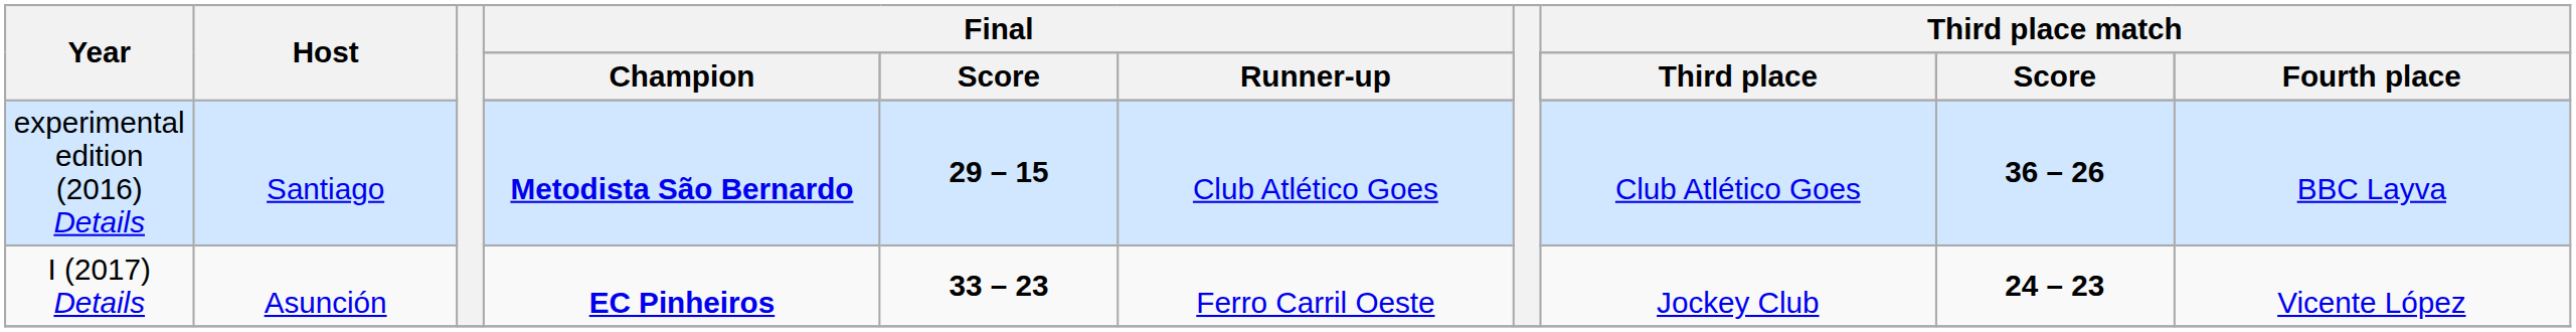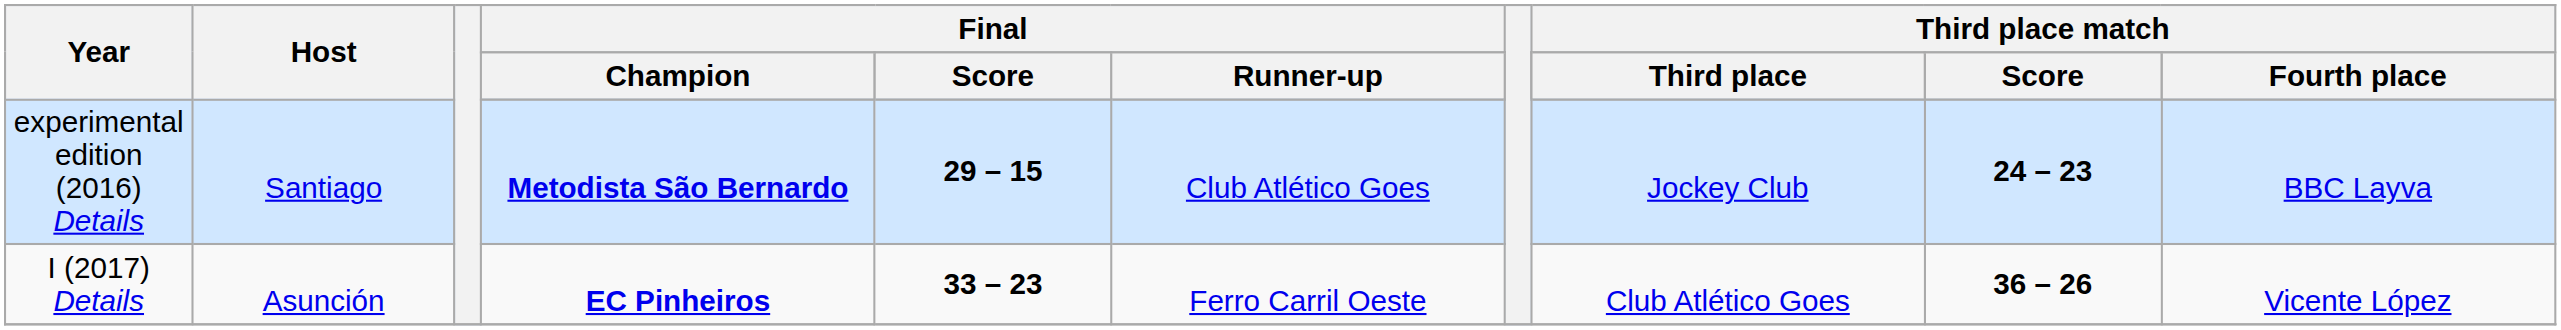experimental edition (2016) Details | Third place match / Third place: Club Atlético Goes -> Jockey Club
experimental edition (2016) Details | Third place match / Score: 36 – 26 -> 24 – 23
I (2017) Details | Third place match / Third place: Jockey Club -> Club Atlético Goes
I (2017) Details | Third place match / Score: 24 – 23 -> 36 – 26
